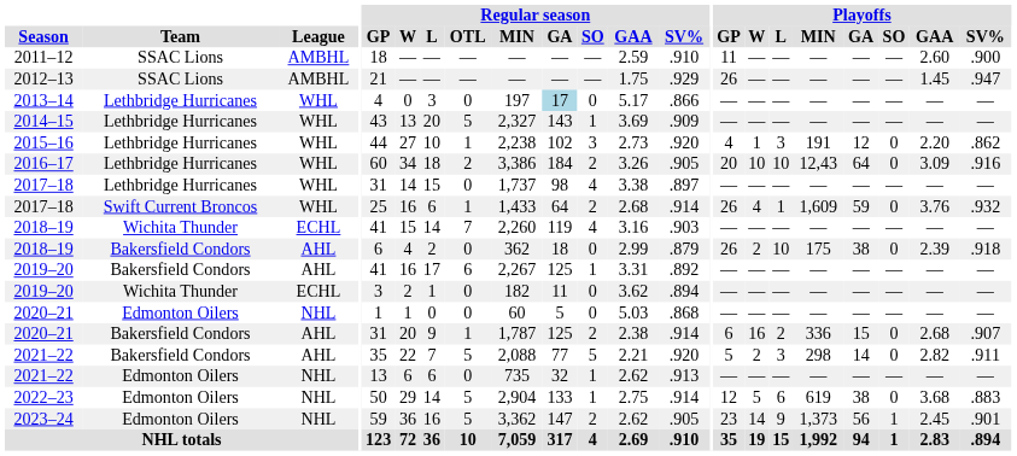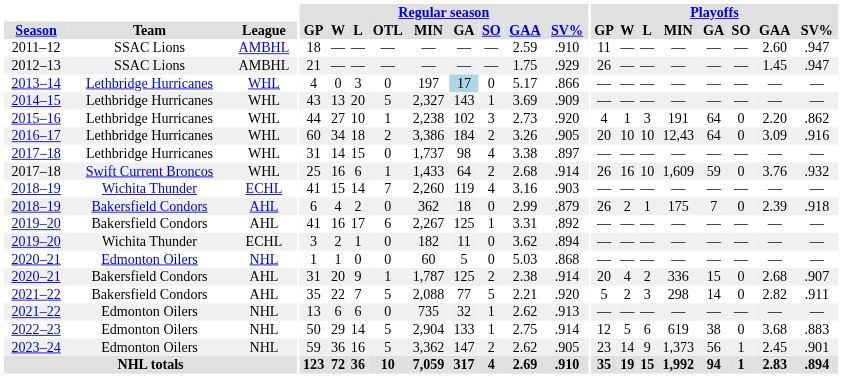2011–12 | Playoffs / SV%: .900 -> .947
2015–16 | Playoffs / GA: 12 -> 64
2017–18 / Swift Current Broncos | Playoffs / W: 4 -> 16
2017–18 / Swift Current Broncos | Playoffs / L: 1 -> 10
2018–19 / Bakersfield Condors | Playoffs / L: 10 -> 1
2018–19 / Bakersfield Condors | Playoffs / GA: 38 -> 7
2020–21 / Bakersfield Condors | Playoffs / GP: 6 -> 20
2020–21 / Bakersfield Condors | Playoffs / W: 16 -> 4
